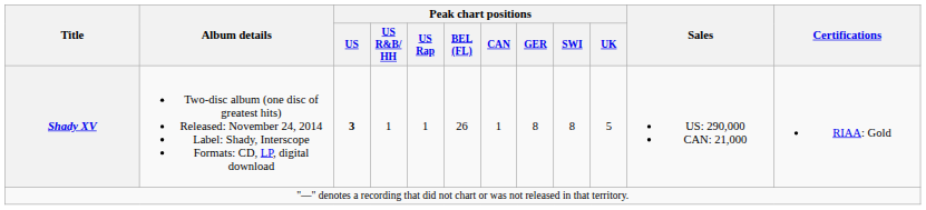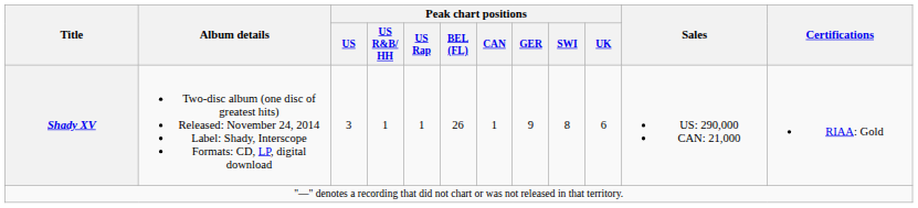Shady XV | Peak chart positions / US: bold -> normal
Shady XV | Peak chart positions / GER: 8 -> 9
Shady XV | Peak chart positions / UK: 5 -> 6
